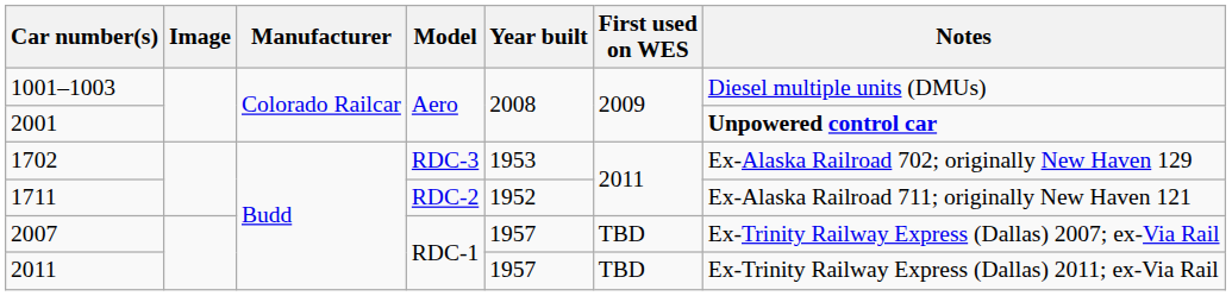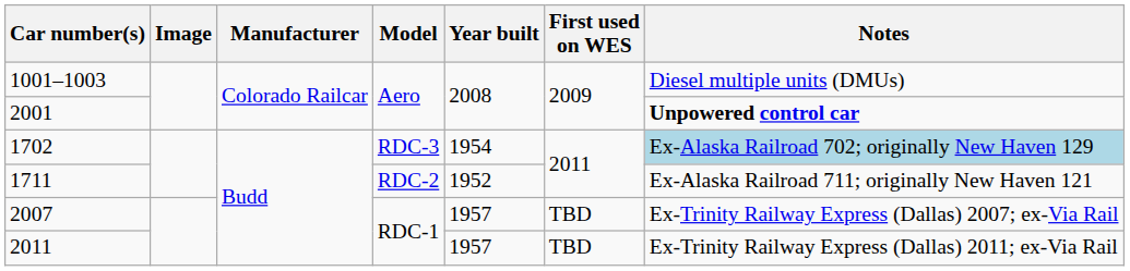1702 | Year built: 1953 -> 1954
1702 | Notes: no background -> lightblue background
